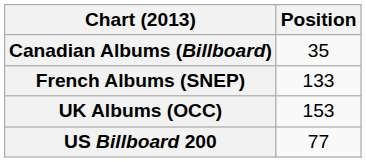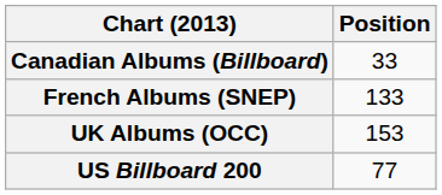Canadian Albums (Billboard) | Position: 35 -> 33
